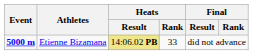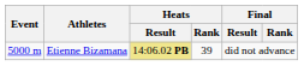Etienne Bizamana | Event: bold -> normal
Etienne Bizamana | Heats / Rank: 33 -> 39
